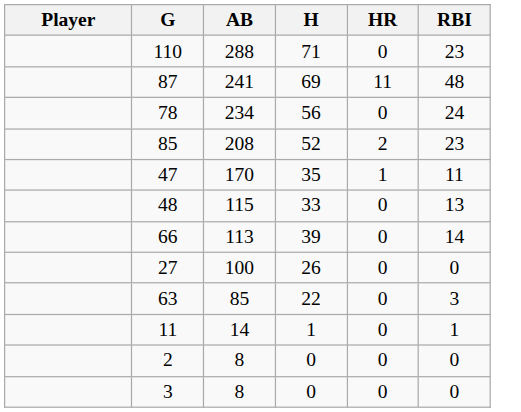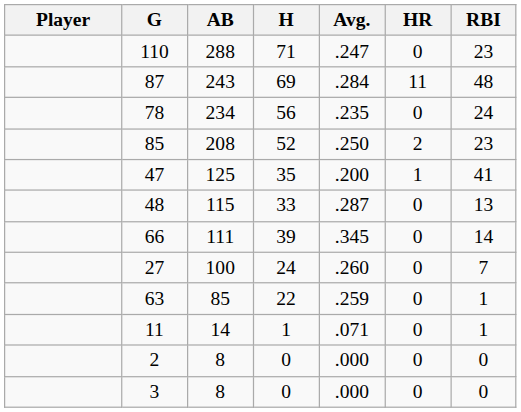+ column: Avg. | .247 | .284 | .235 | .250 | .200 | .287 | .345 | .260 | .259 | .071 | .000 | .000
87 | AB: 241 -> 243
47 | AB: 170 -> 125
47 | RBI: 11 -> 41
66 | AB: 113 -> 111
27 | H: 26 -> 24
27 | RBI: 0 -> 7
63 | RBI: 3 -> 1
